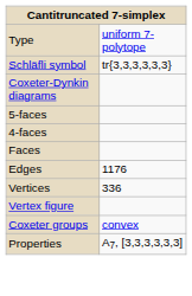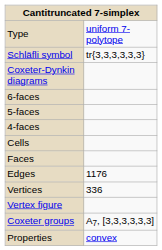+ row: 6-faces
+ row: Cells
Coxeter groups | column 2: convex -> A7, [3,3,3,3,3,3]
Properties | column 2: A7, [3,3,3,3,3,3] -> convex
